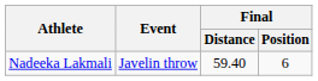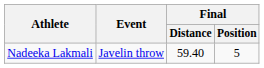Nadeeka Lakmali | Final / Position: 6 -> 5
